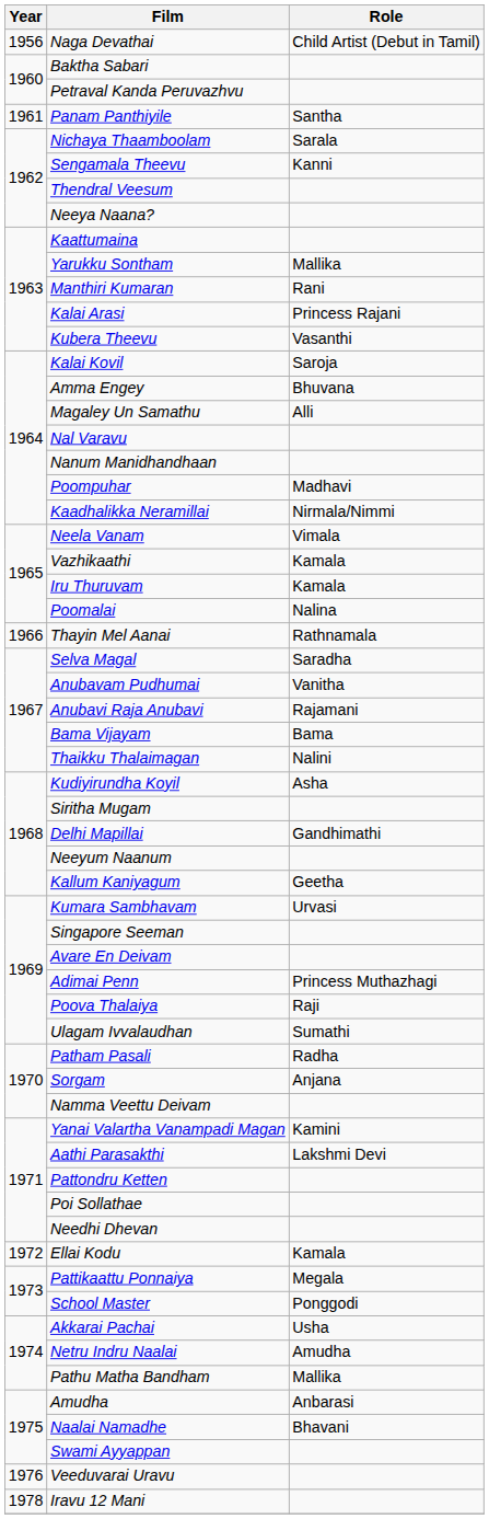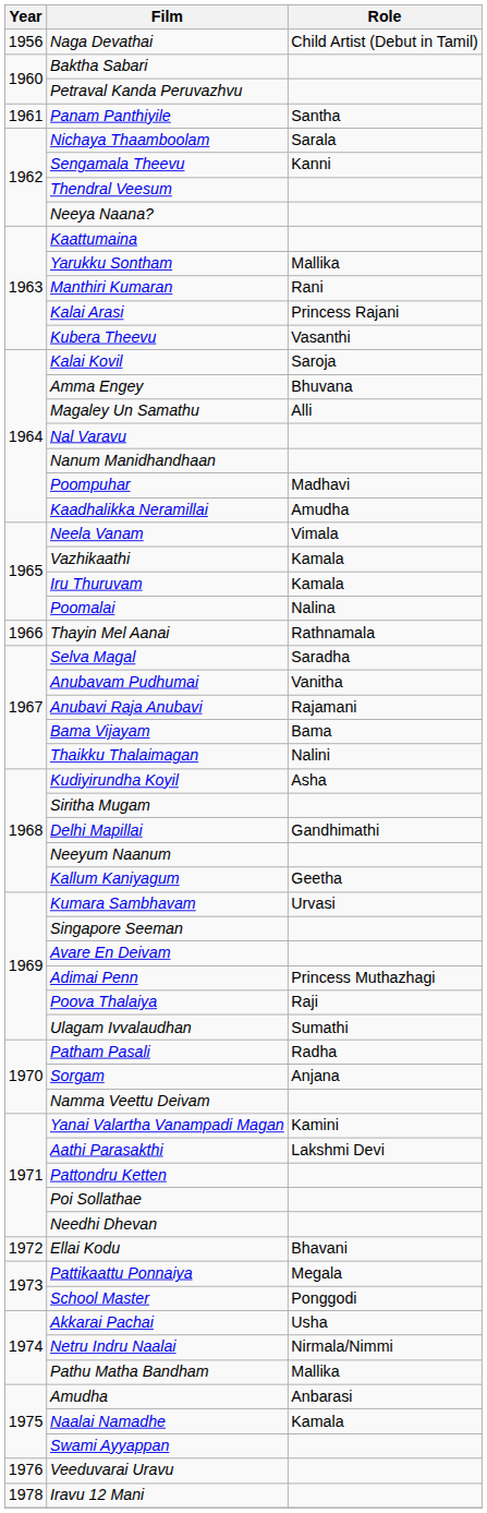Kaadhalikka Neramillai | Role: Nirmala/Nimmi -> Amudha
Ellai Kodu | Role: Kamala -> Bhavani
Netru Indru Naalai | Role: Amudha -> Nirmala/Nimmi
Naalai Namadhe | Role: Bhavani -> Kamala
